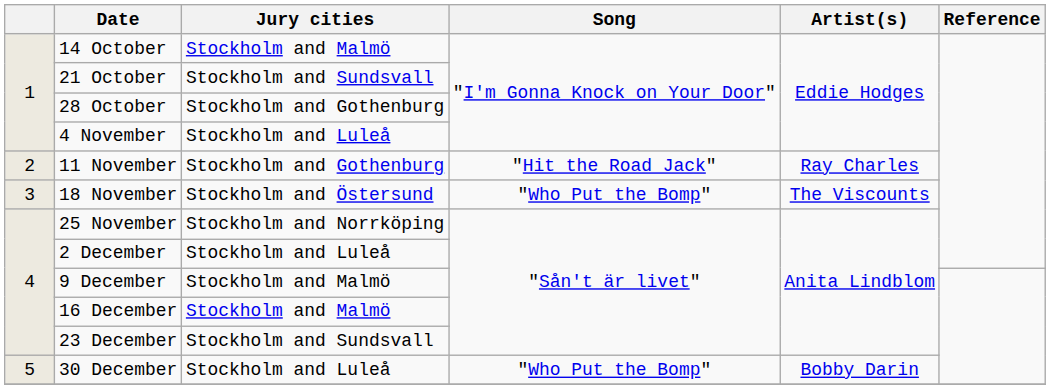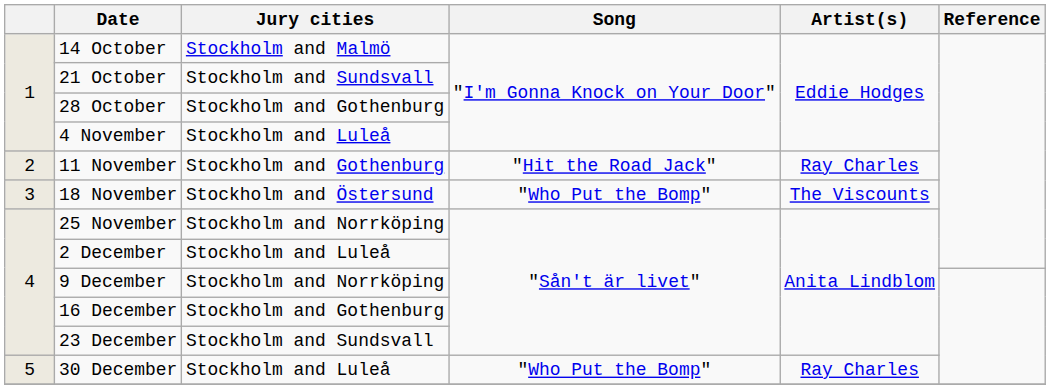9 December | Jury cities: Stockholm and Malmö -> Stockholm and Norrköping
16 December | Jury cities: Stockholm and Malmö -> Stockholm and Gothenburg
30 December | Artist(s): Bobby Darin -> Ray Charles
